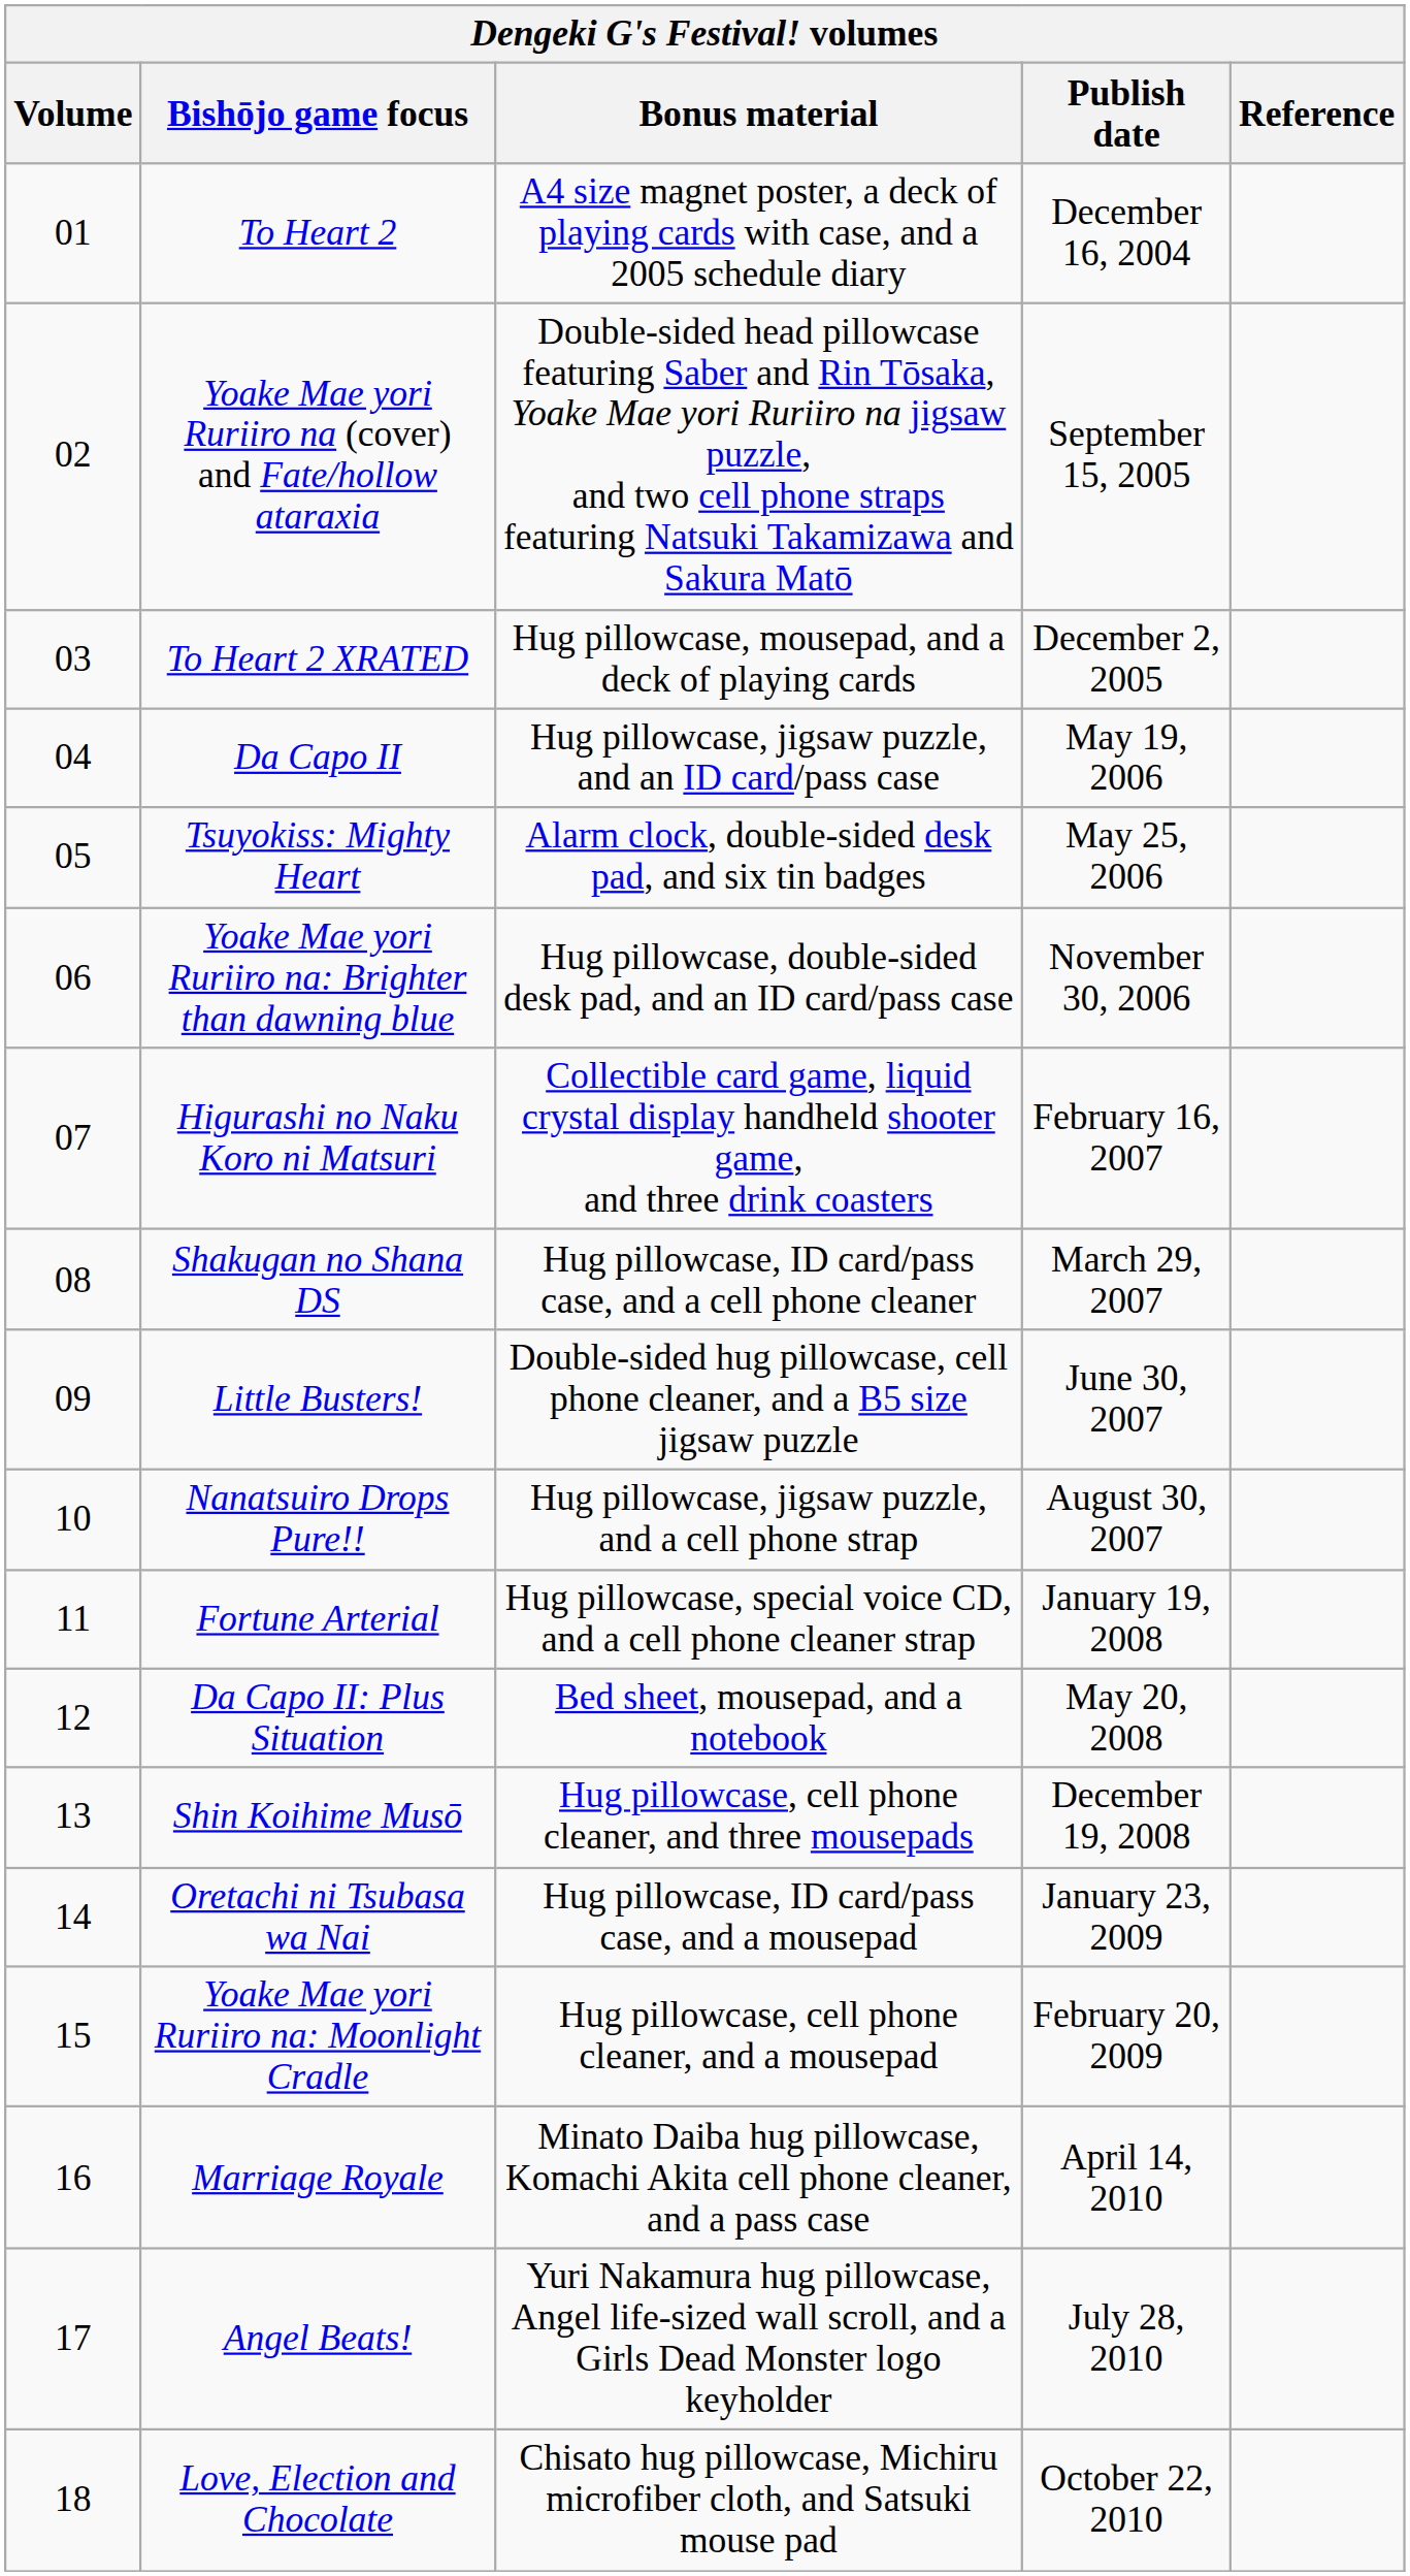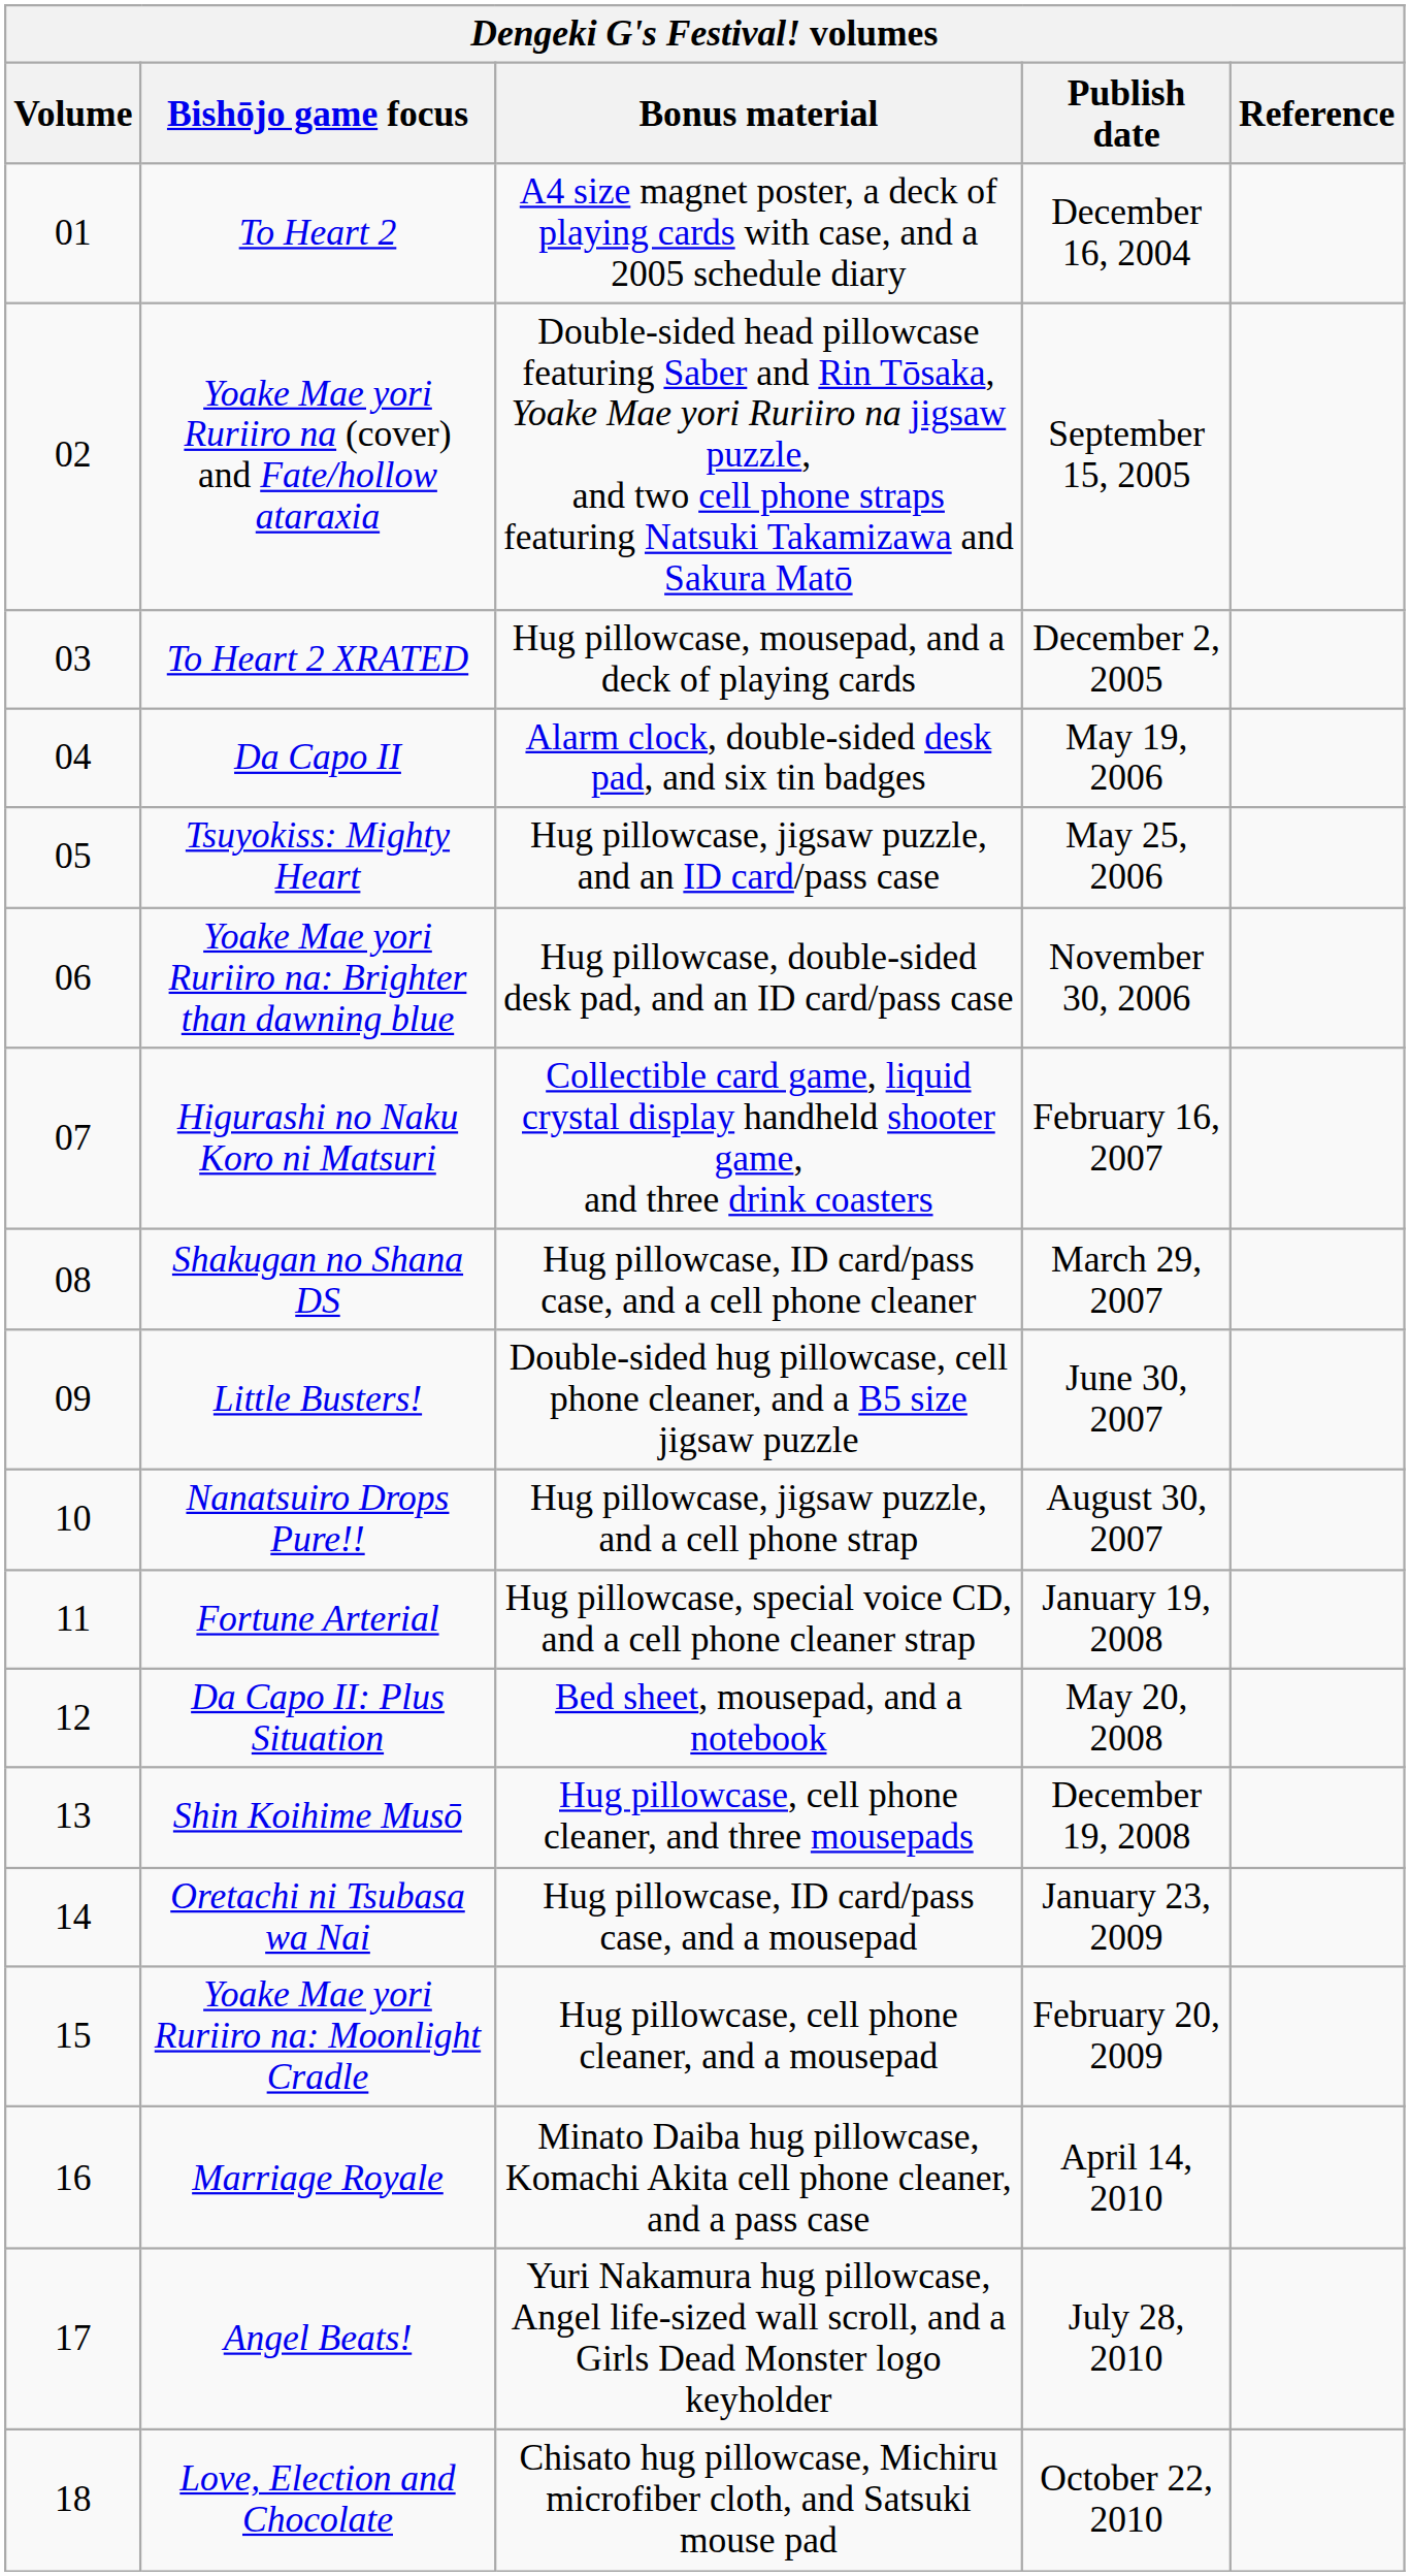Da Capo II | Bonus material: Hug pillowcase, jigsaw puzzle, and an ID card/pass case -> Alarm clock, double-sided desk pad, and six tin badges
Tsuyokiss: Mighty Heart | Bonus material: Alarm clock, double-sided desk pad, and six tin badges -> Hug pillowcase, jigsaw puzzle, and an ID card/pass case
